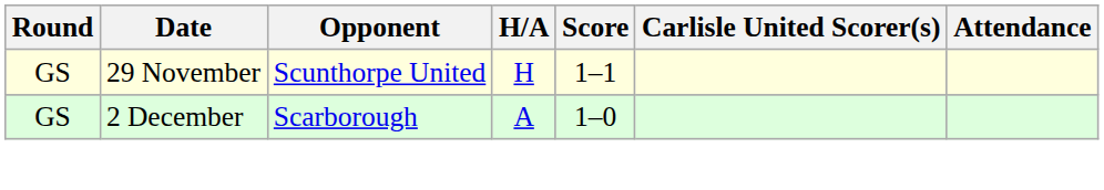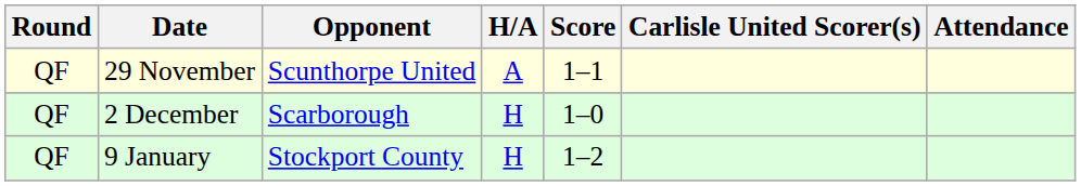29 November | Round: GS -> QF
29 November | H/A: H -> A
2 December | Round: GS -> QF
2 December | H/A: A -> H
+ row: QF | 9 January | Stockport County | H | 1–2
